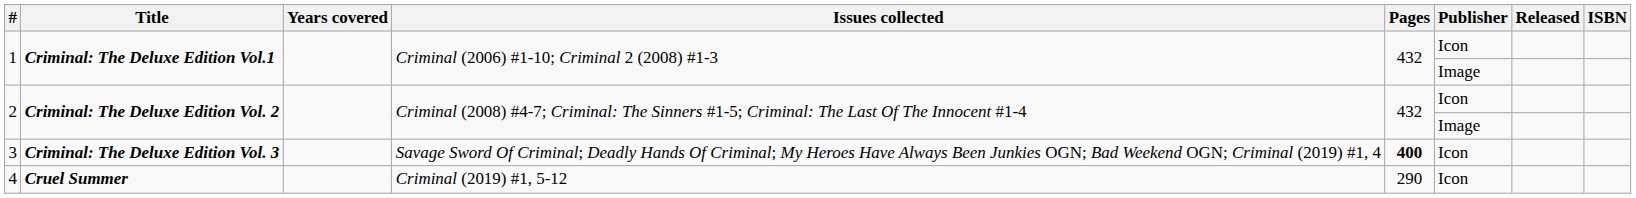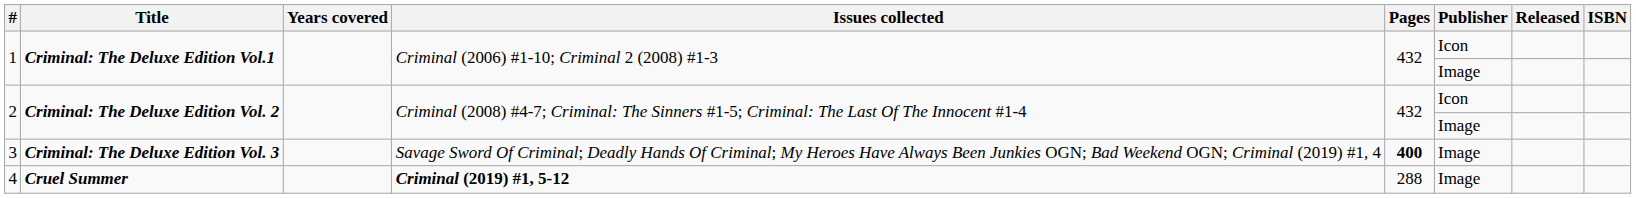3 | Publisher: Icon -> Image
4 | Issues collected: normal -> bold
4 | Pages: 290 -> 288
4 | Publisher: Icon -> Image
